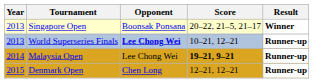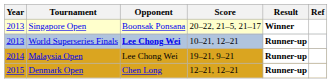+ column: Ref
Malaysia Open | Score: bold -> normal
